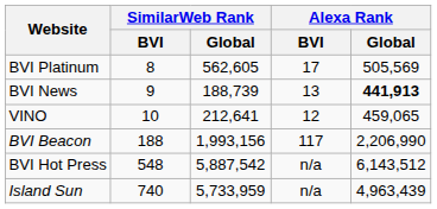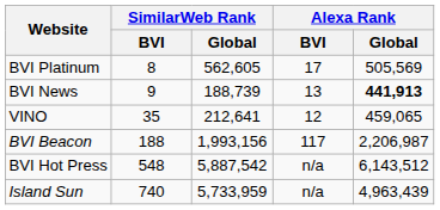VINO | SimilarWeb Rank / BVI: 10 -> 35
BVI Beacon | Alexa Rank / Global: 2,206,990 -> 2,206,987
